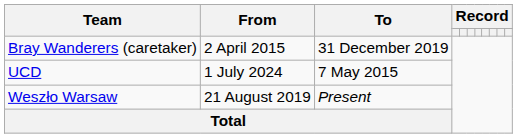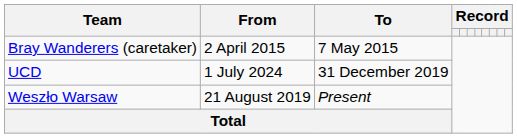Bray Wanderers (caretaker) | To: 31 December 2019 -> 7 May 2015
UCD | To: 7 May 2015 -> 31 December 2019
